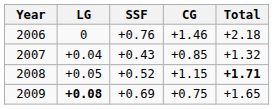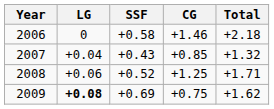2006 | SSF: +0.76 -> +0.58
2008 | LG: +0.05 -> +0.06
2008 | CG: +1.15 -> +1.25
2008 | Total: bold -> normal
2009 | Total: +1.65 -> +1.62
